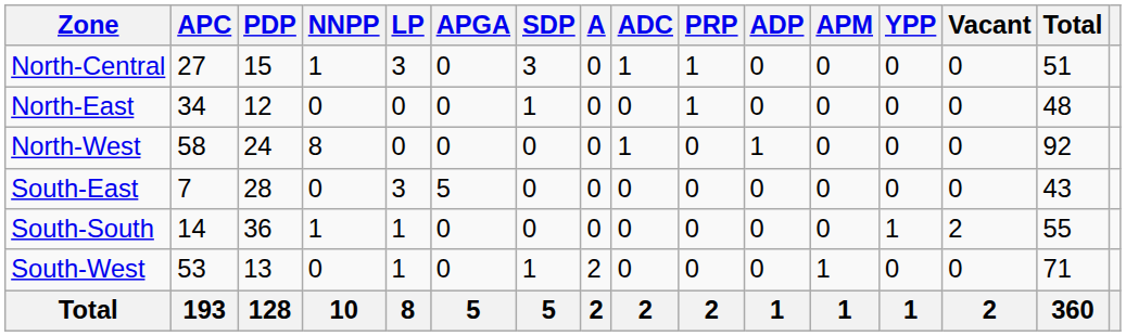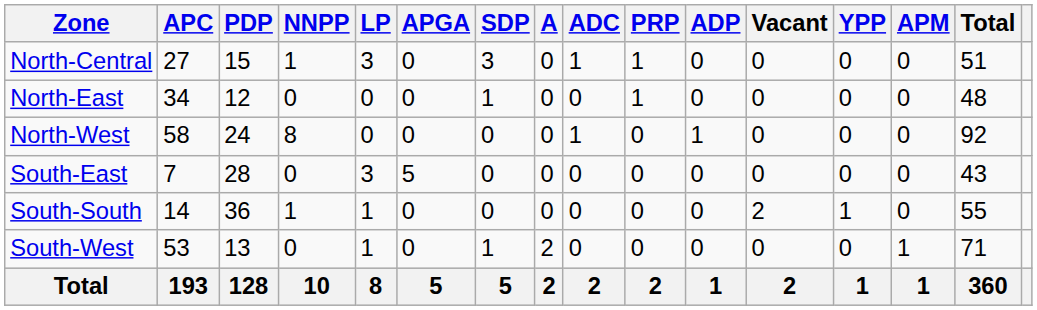columns swapped: APM <-> Vacant
